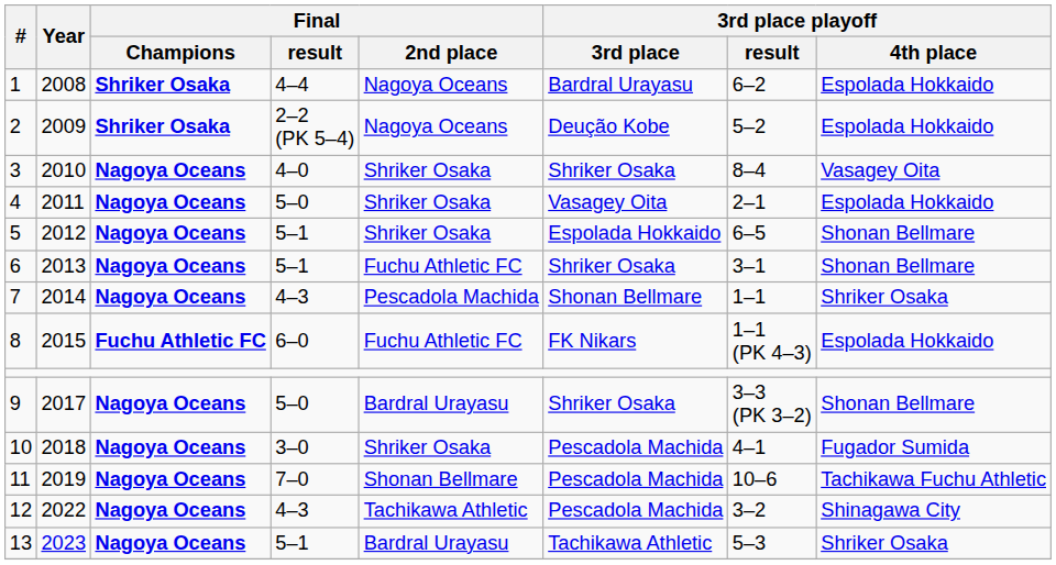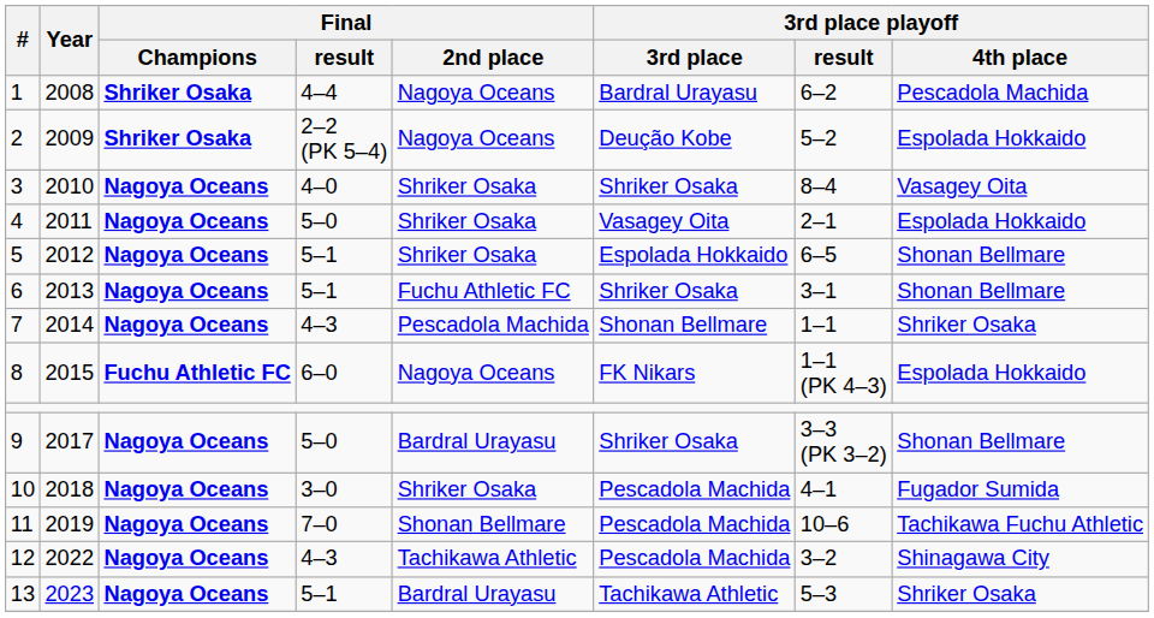1 | 3rd place playoff / 4th place: Espolada Hokkaido -> Pescadola Machida
8 | Final / 2nd place: Fuchu Athletic FC -> Nagoya Oceans
